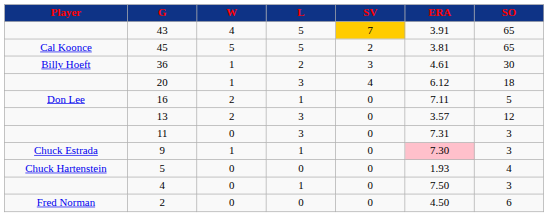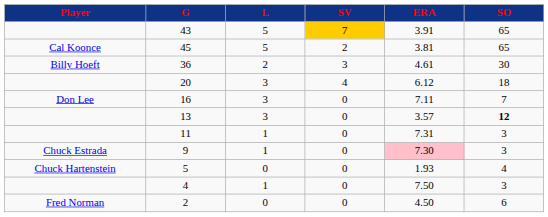- column: W | 4 | 5 | 1 | 1 | 2 | 2 | 0 | 1 | 0 | 0 | 0
16 | L: 1 -> 3
16 | SO: 5 -> 7
13 | SO: normal -> bold
11 | L: 3 -> 1
